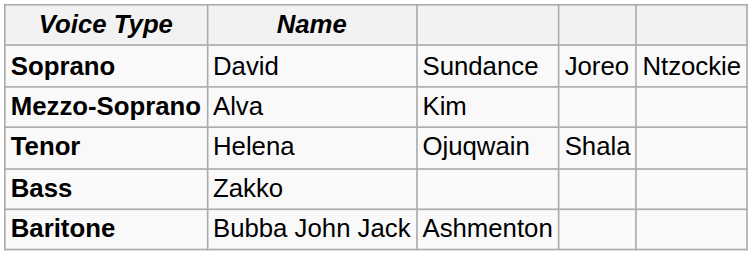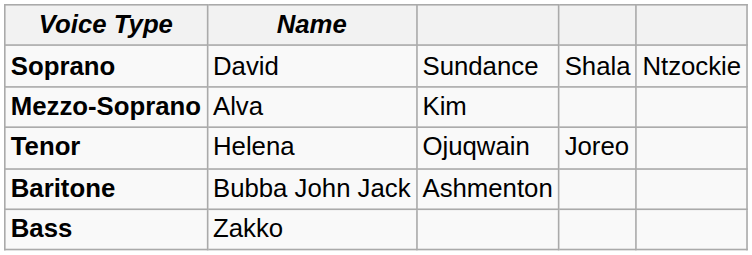Soprano | column 4: Joreo -> Shala
Tenor | column 4: Shala -> Joreo
rows swapped: Baritone <-> Bass
